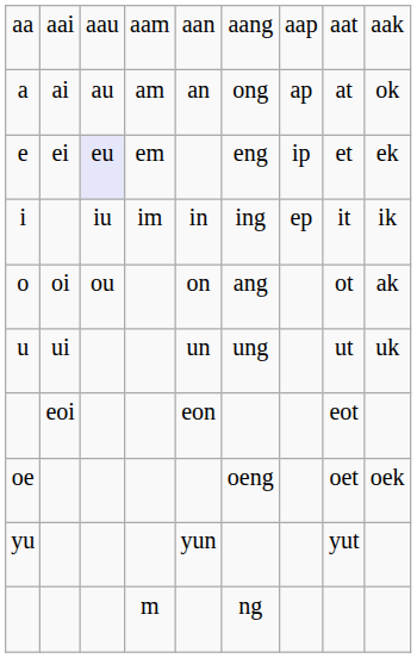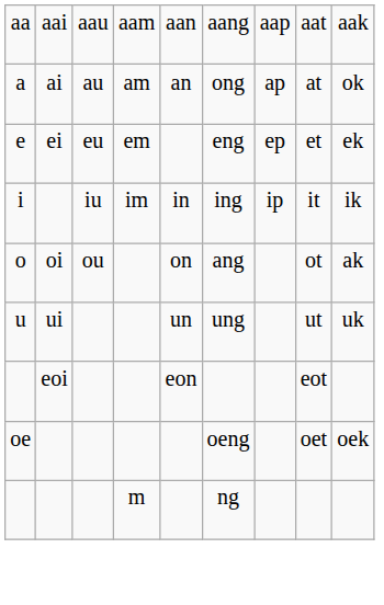e | column 3: lavender background -> no background
e | column 7: ip -> ep
i | column 7: ep -> ip
- row: yu | yun | yut
